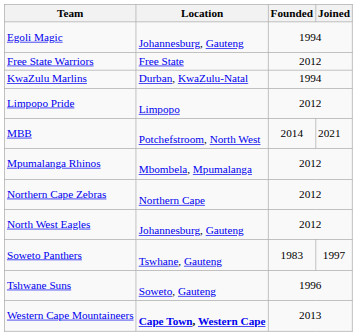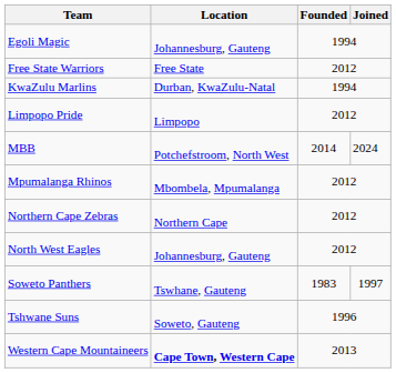MBB | Joined: 2021 -> 2024
